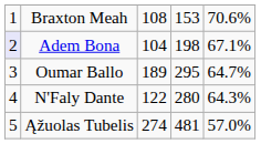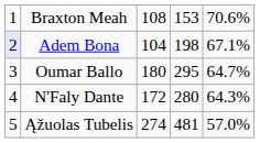Oumar Ballo | column 3: 189 -> 180
N'Faly Dante | column 3: 122 -> 172
